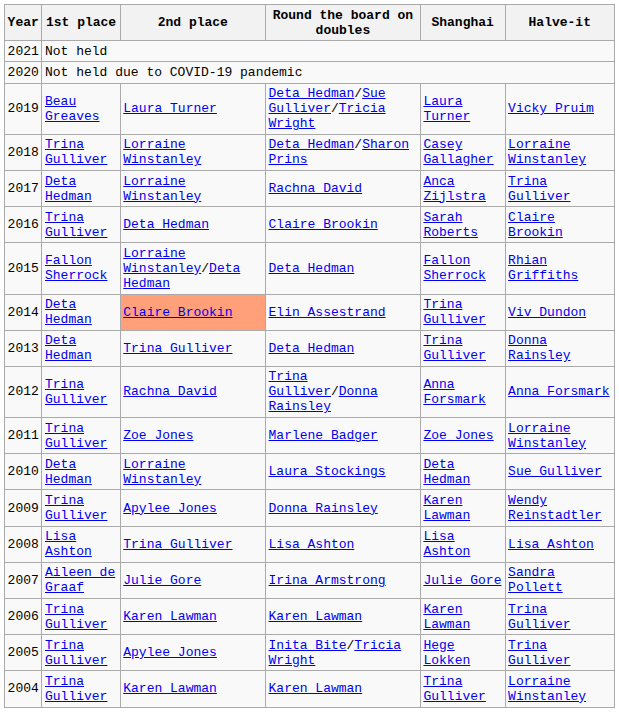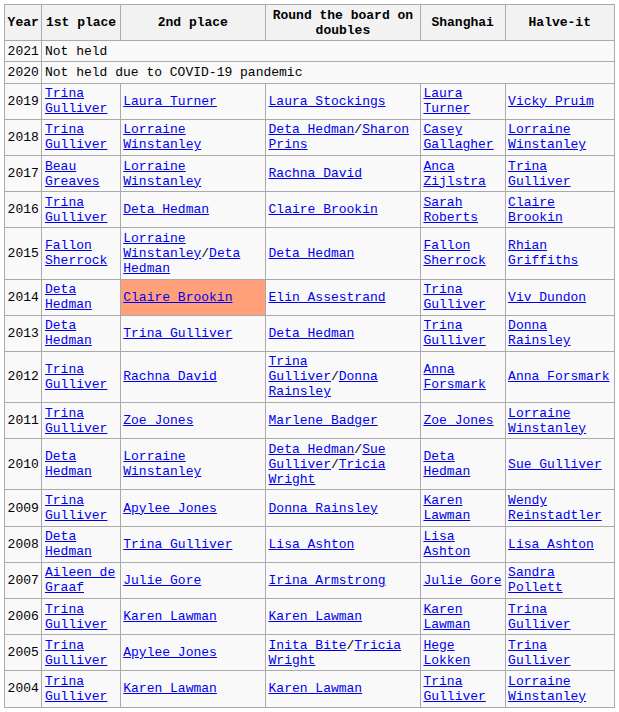2019 | 1st place: Beau Greaves -> Trina Gulliver
2019 | Round the board on doubles: Deta Hedman/Sue Gulliver/Tricia Wright -> Laura Stockings
2017 | 1st place: Deta Hedman -> Beau Greaves
2010 | Round the board on doubles: Laura Stockings -> Deta Hedman/Sue Gulliver/Tricia Wright
2008 | 1st place: Lisa Ashton -> Deta Hedman
